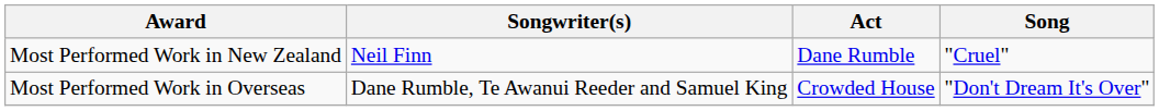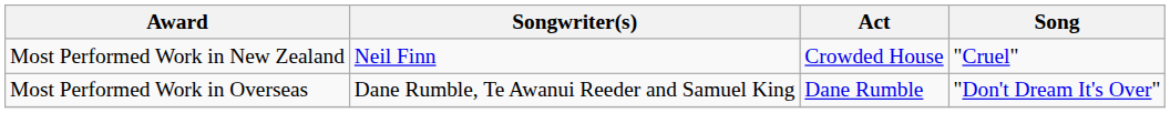Most Performed Work in New Zealand | Act: Dane Rumble -> Crowded House
Most Performed Work in Overseas | Act: Crowded House -> Dane Rumble
